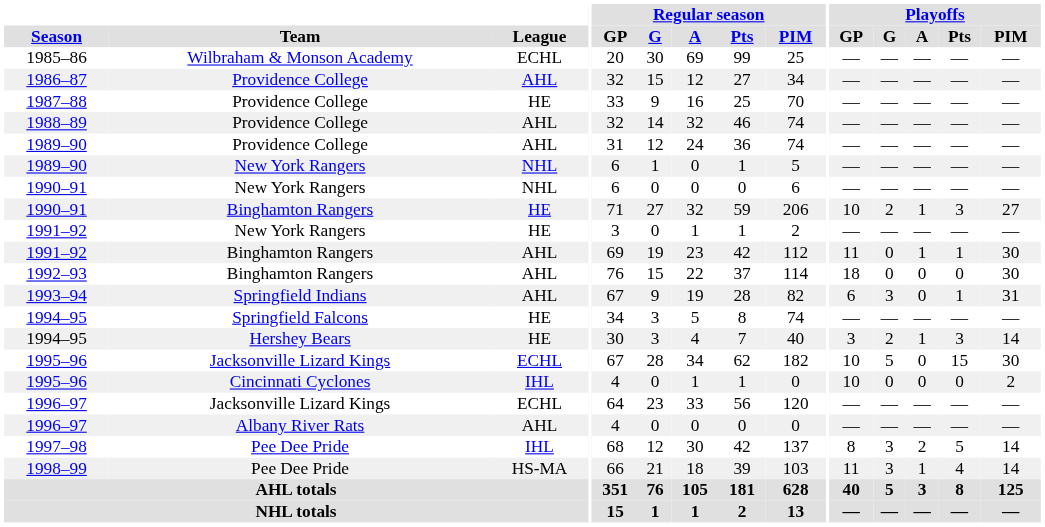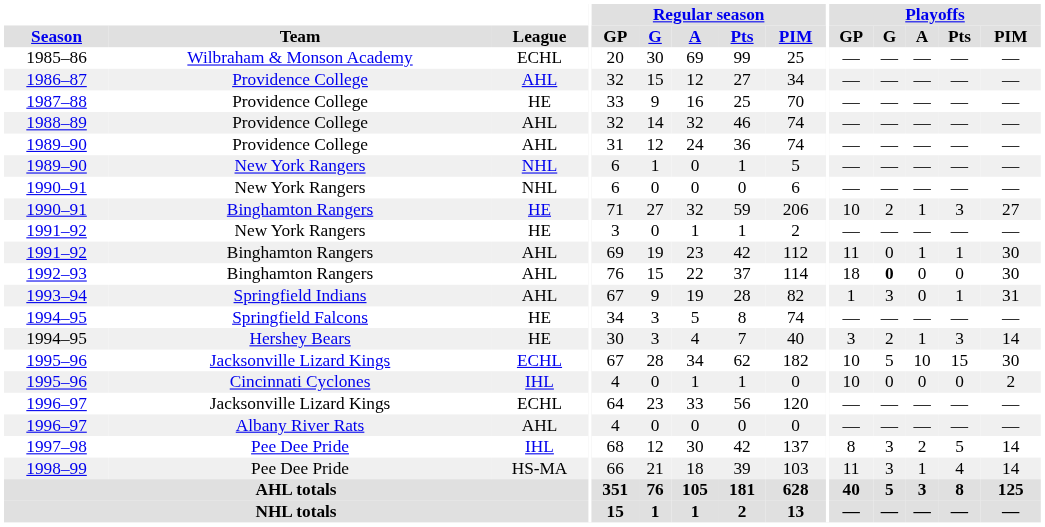1992–93 | Playoffs / G: normal -> bold
1993–94 | Playoffs / GP: 6 -> 1
1995–96 / Jacksonville Lizard Kings | Playoffs / A: 0 -> 10
